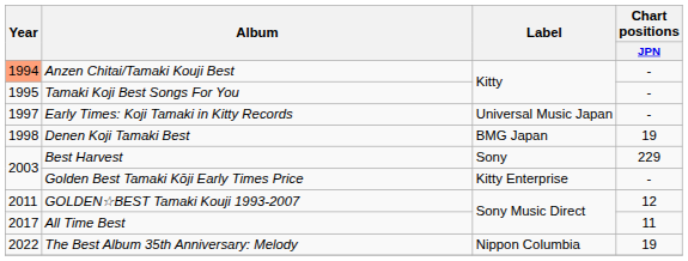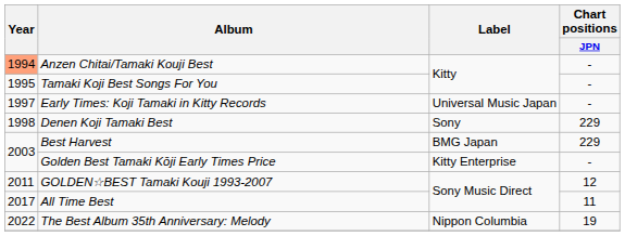Denen Koji Tamaki Best | Label: BMG Japan -> Sony
Denen Koji Tamaki Best | Chart positions / JPN: 19 -> 229
Best Harvest | Label: Sony -> BMG Japan
